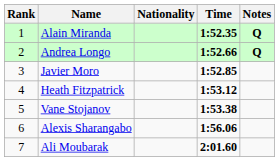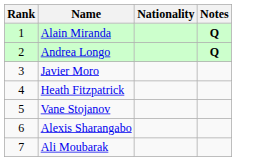- column: Time | 1:52.35 | 1:52.66 | 1:52.85 | 1:53.12 | 1:53.38 | 1:56.06 | 2:01.60
